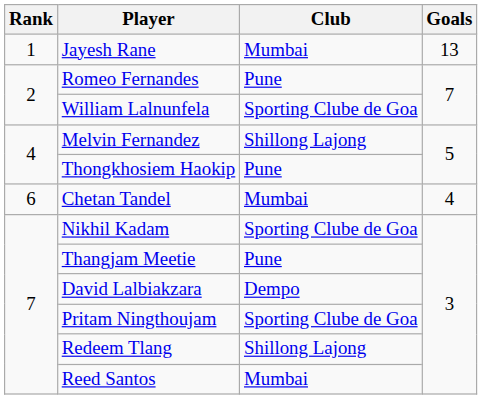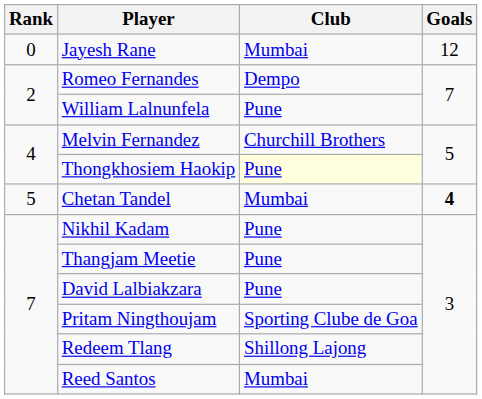Jayesh Rane | Rank: 1 -> 0
Jayesh Rane | Goals: 13 -> 12
Romeo Fernandes | Club: Pune -> Dempo
William Lalnunfela | Club: Sporting Clube de Goa -> Pune
Melvin Fernandez | Club: Shillong Lajong -> Churchill Brothers
Thongkhosiem Haokip | Club: no background -> lightyellow background
Chetan Tandel | Rank: 6 -> 5
Chetan Tandel | Goals: normal -> bold
Nikhil Kadam | Club: Sporting Clube de Goa -> Pune
David Lalbiakzara | Club: Dempo -> Pune
